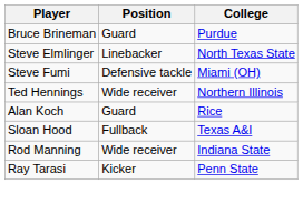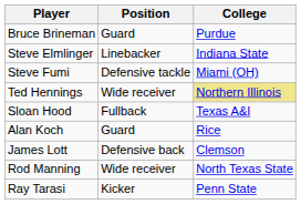Steve Elmlinger | College: North Texas State -> Indiana State
Ted Hennings | College: no background -> khaki background
rows swapped: Sloan Hood <-> Alan Koch
+ row: James Lott | Defensive back | Clemson
Rod Manning | College: Indiana State -> North Texas State
